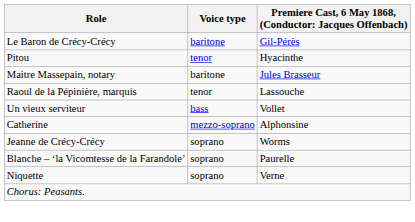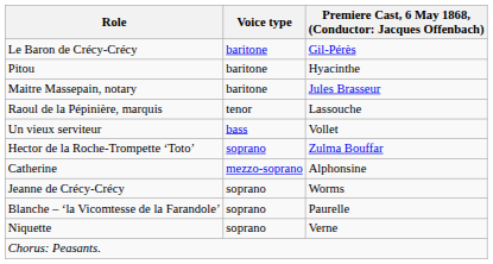Pitou | Voice type: tenor -> baritone
+ row: Hector de la Roche-Trompette ‘Toto’ | soprano | Zulma Bouffar
